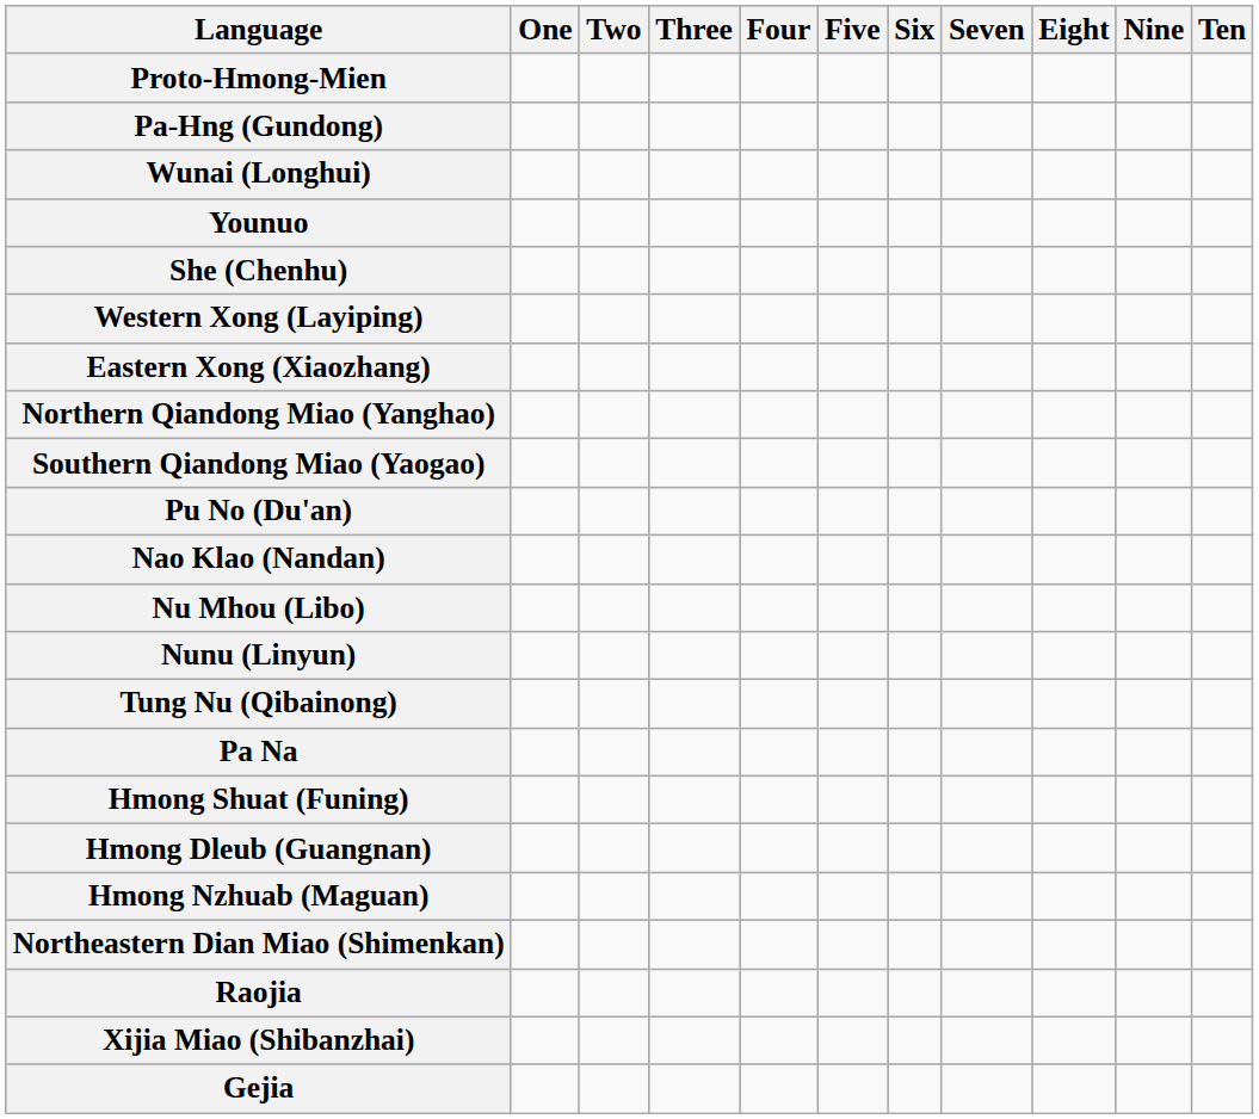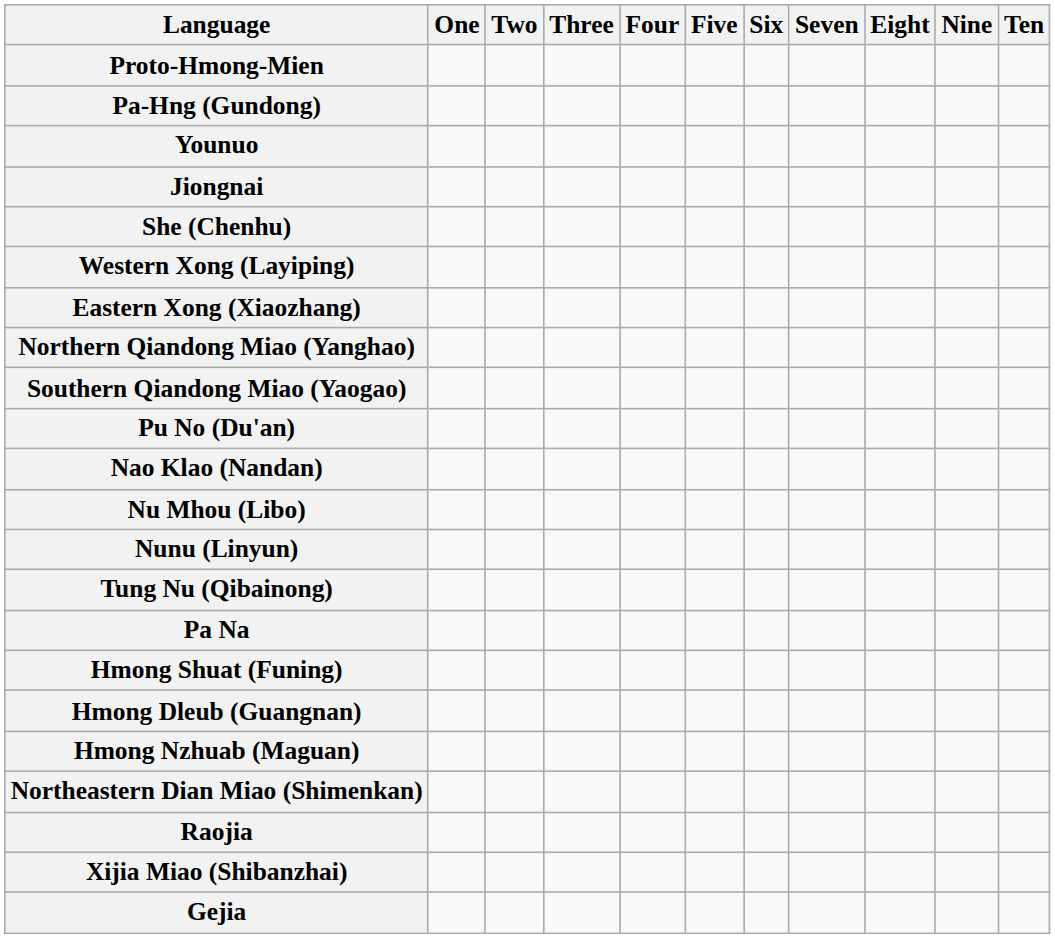- row: Wunai (Longhui)
+ row: Jiongnai
